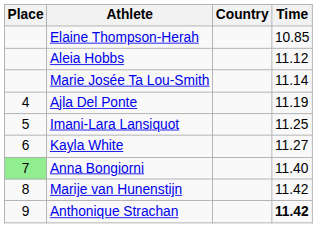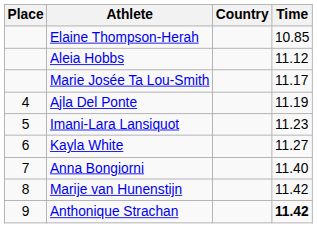Marie Josée Ta Lou-Smith | Time: 11.14 -> 11.17
Imani-Lara Lansiquot | Time: 11.25 -> 11.23
Anna Bongiorni | Place: lightgreen background -> no background
